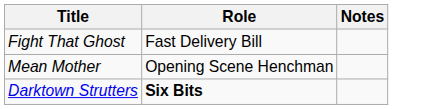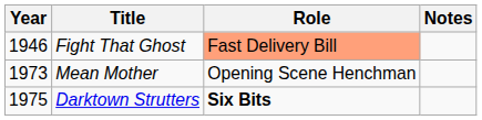+ column: Year | 1946 | 1973 | 1975
Fight That Ghost | Role: no background -> lightsalmon background
